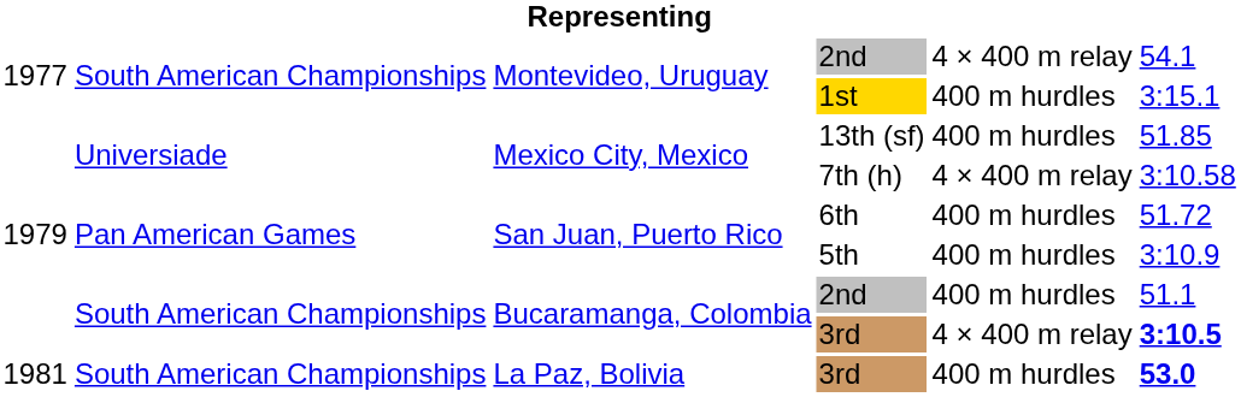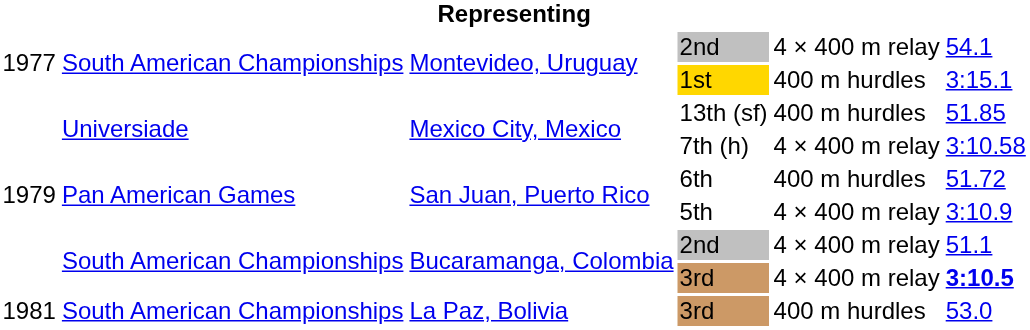5th | column 5: 400 m hurdles -> 4 × 400 m relay
Bucaramanga, Colombia / 2nd | column 5: 400 m hurdles -> 4 × 400 m relay
La Paz, Bolivia / 3rd | column 6: bold -> normal
